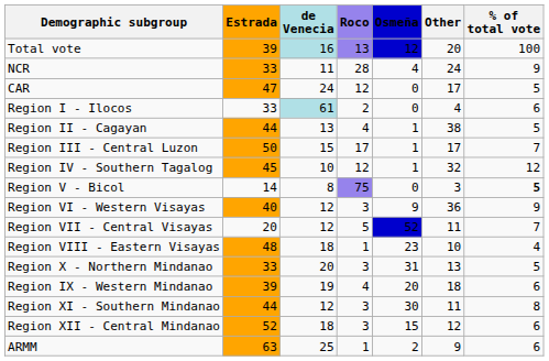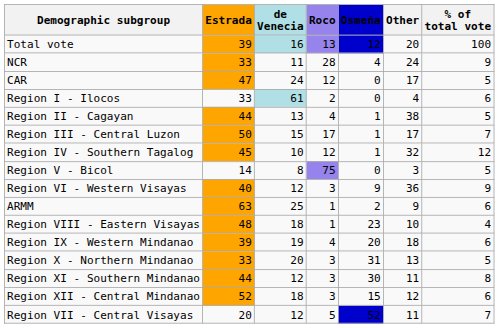Region V - Bicol | % of total vote: bold -> normal
rows swapped: Region VII - Central Visayas <-> ARMM
rows swapped: Region IX - Western Mindanao <-> Region X - Northern Mindanao
